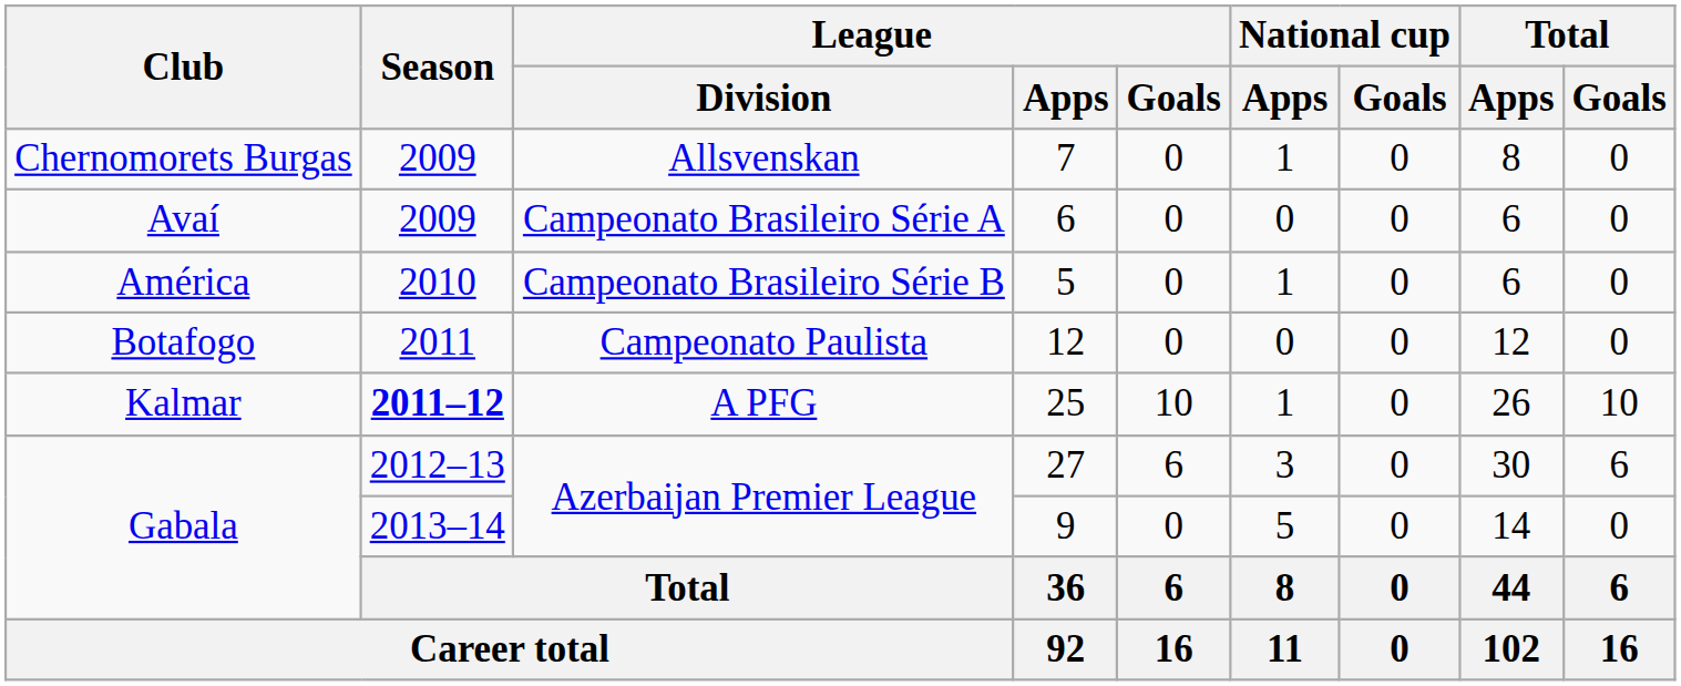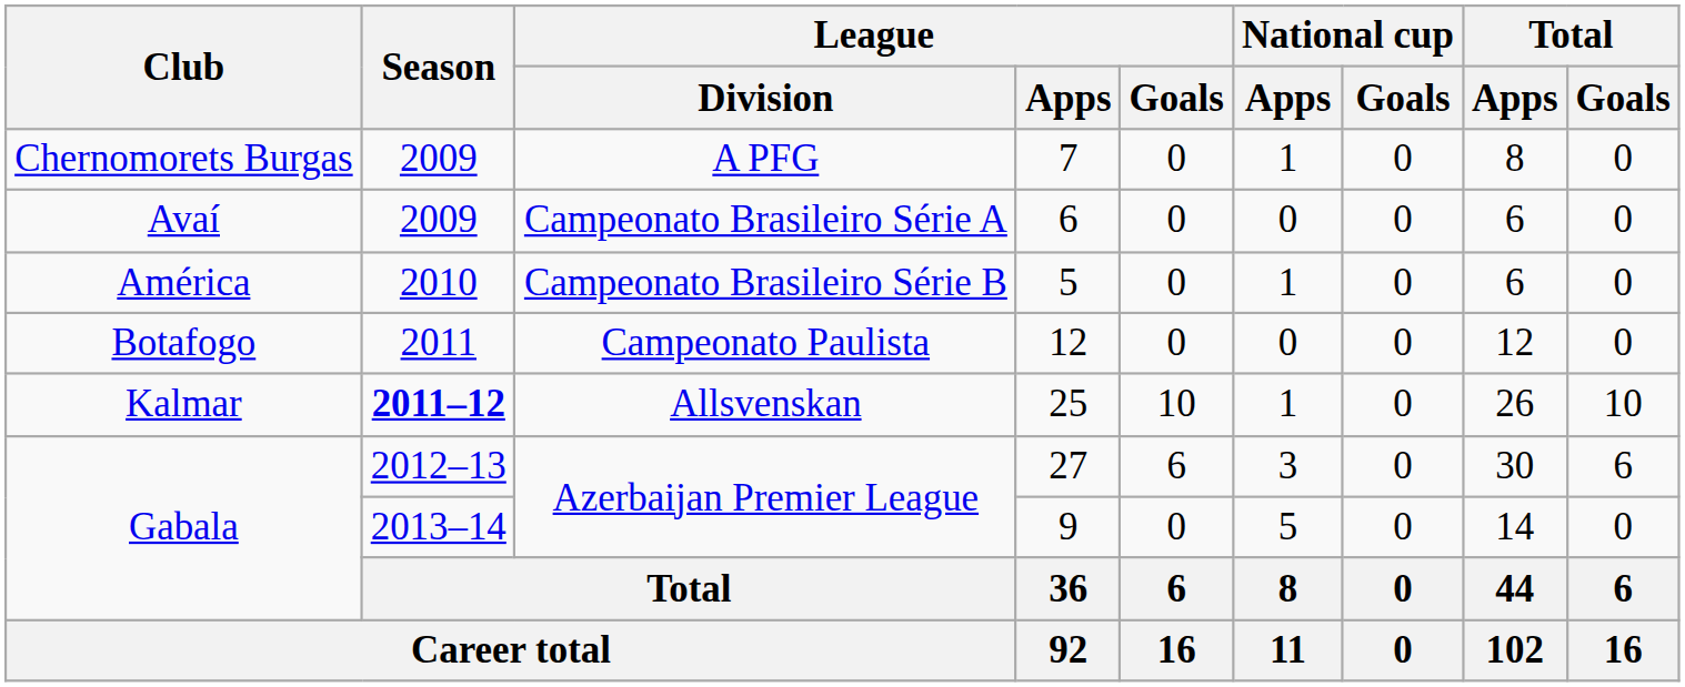7 | League / Division: Allsvenskan -> A PFG
25 | League / Division: A PFG -> Allsvenskan
